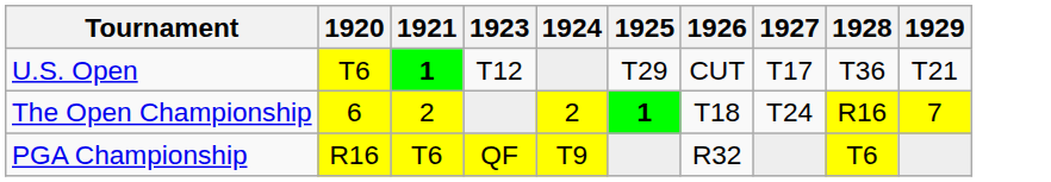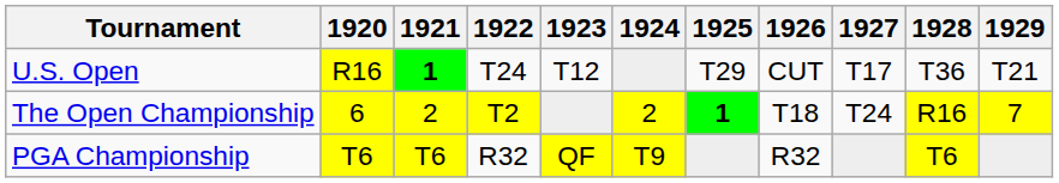+ column: 1922 | T24 | T2 | R32
U.S. Open | 1920: T6 -> R16
PGA Championship | 1920: R16 -> T6
